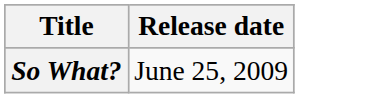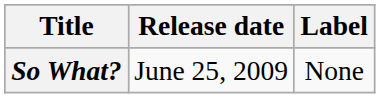+ column: Label | None
